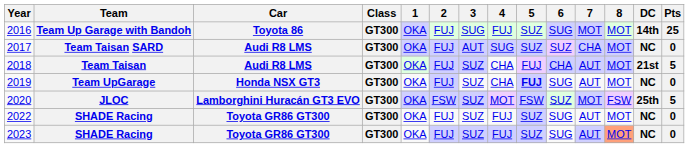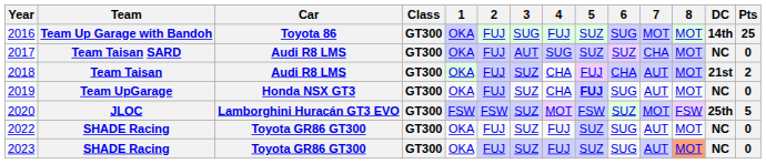2018 | Pts: 5 -> 2
2020 | 1: OKA -> FSW
